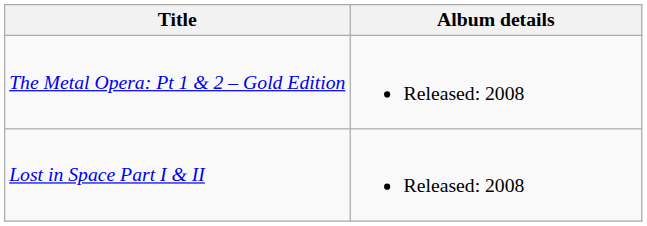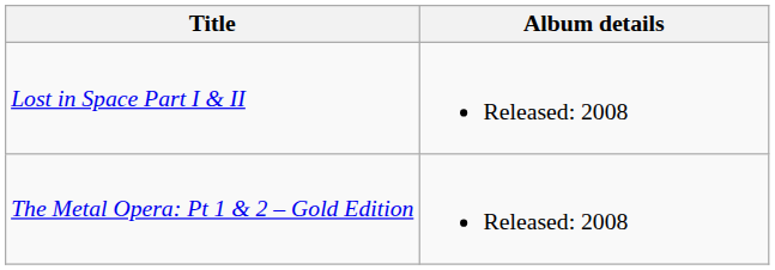rows swapped: Lost in Space Part I & II <-> The Metal Opera: Pt 1 & 2 – Gold Edition
